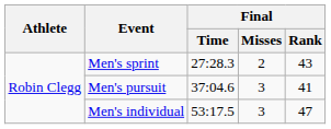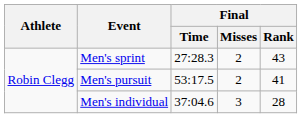Men's pursuit | Final / Time: 37:04.6 -> 53:17.5
Men's pursuit | Final / Misses: 3 -> 2
Men's individual | Final / Time: 53:17.5 -> 37:04.6
Men's individual | Final / Rank: 47 -> 28
